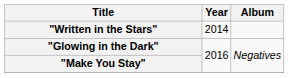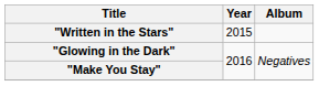"Written in the Stars" | Year: 2014 -> 2015
